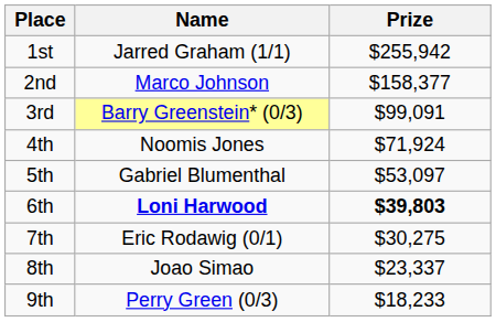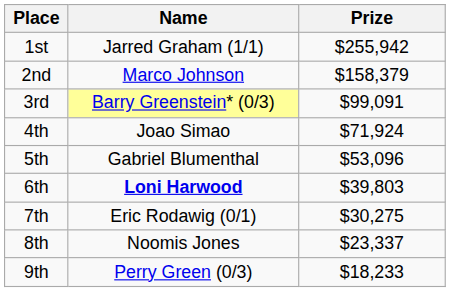2nd | Prize: $158,377 -> $158,379
4th | Name: Noomis Jones -> Joao Simao
5th | Prize: $53,097 -> $53,096
6th | Prize: bold -> normal
8th | Name: Joao Simao -> Noomis Jones
